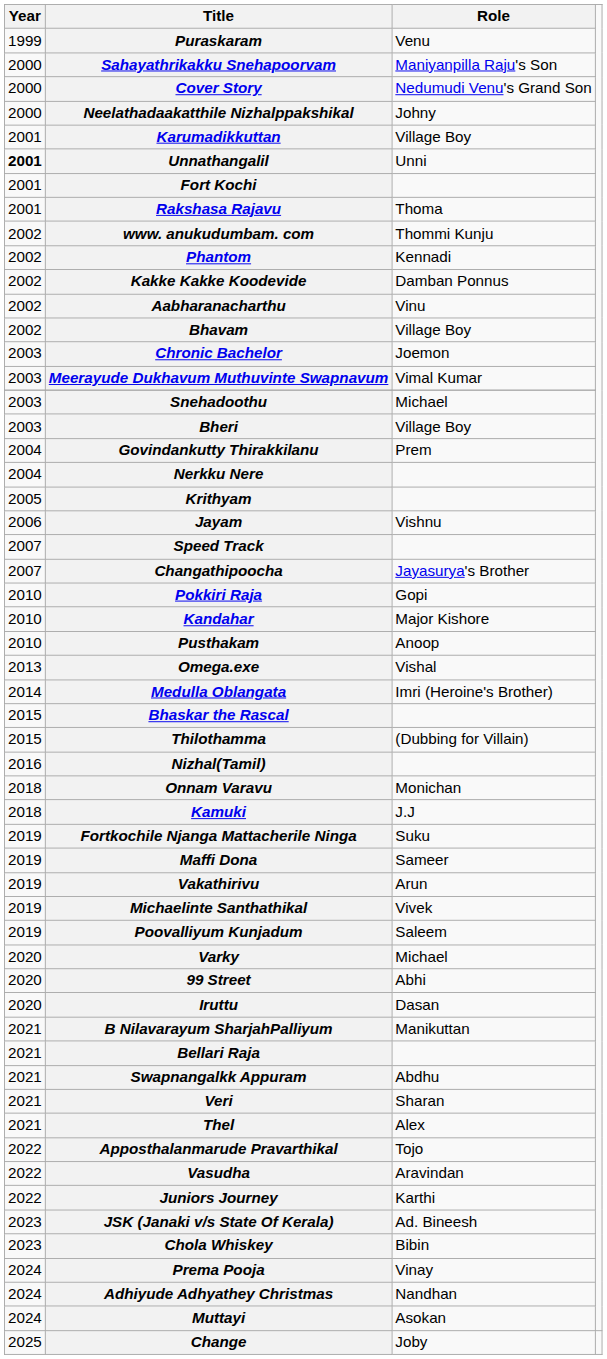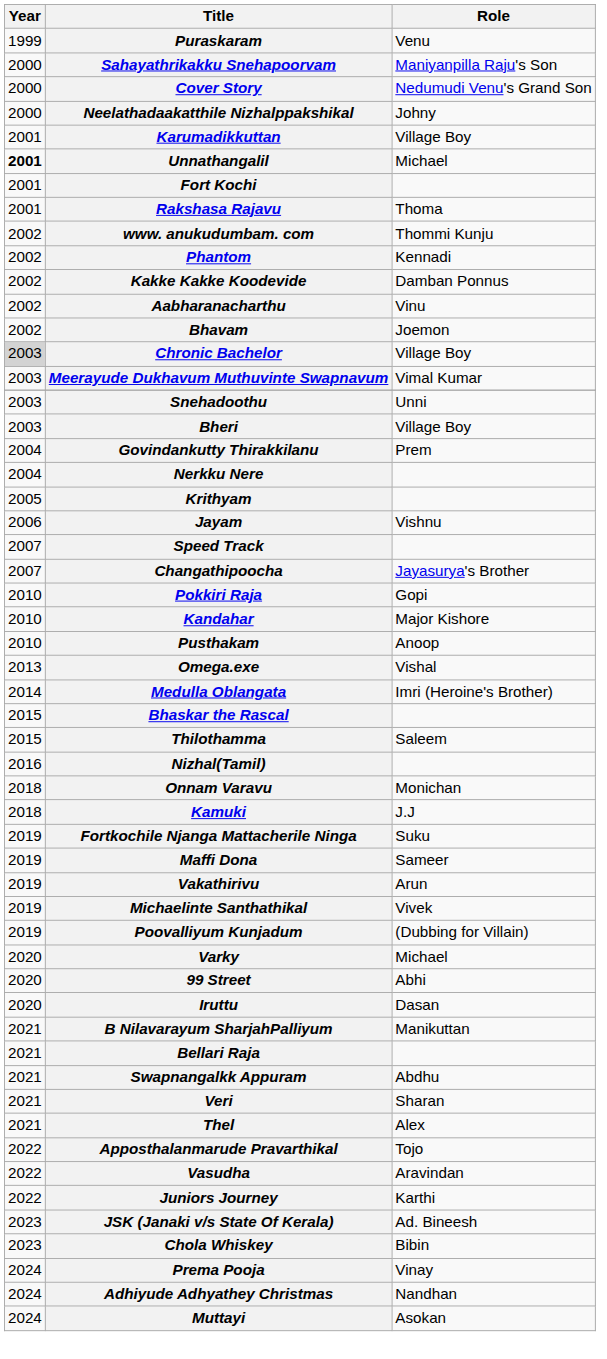Unnathangalil | Role: Unni -> Michael
Bhavam | Role: Village Boy -> Joemon
Chronic Bachelor | Year: no background -> lightgrey background
Chronic Bachelor | Role: Joemon -> Village Boy
Snehadoothu | Role: Michael -> Unni
Thilothamma | Role: (Dubbing for Villain) -> Saleem
Poovalliyum Kunjadum | Role: Saleem -> (Dubbing for Villain)
- row: 2025 | Change | Joby
